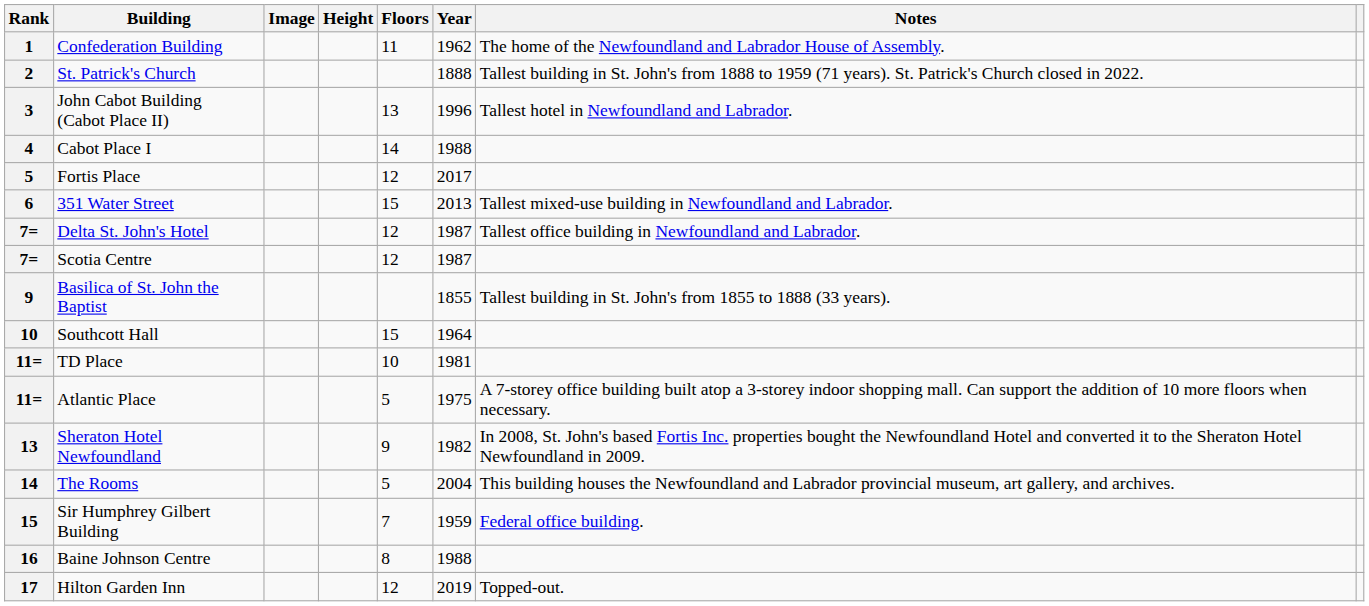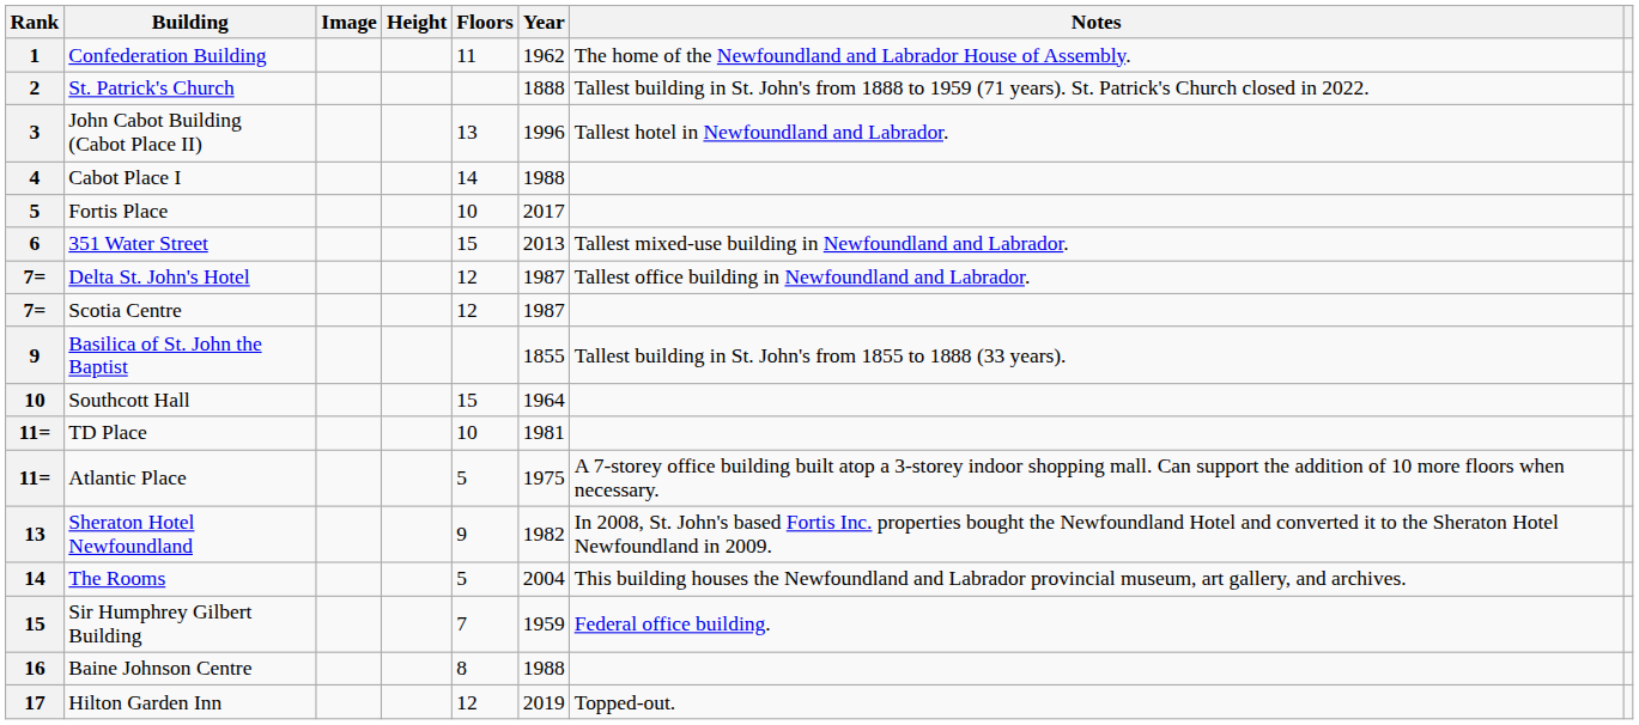Fortis Place | Floors: 12 -> 10
